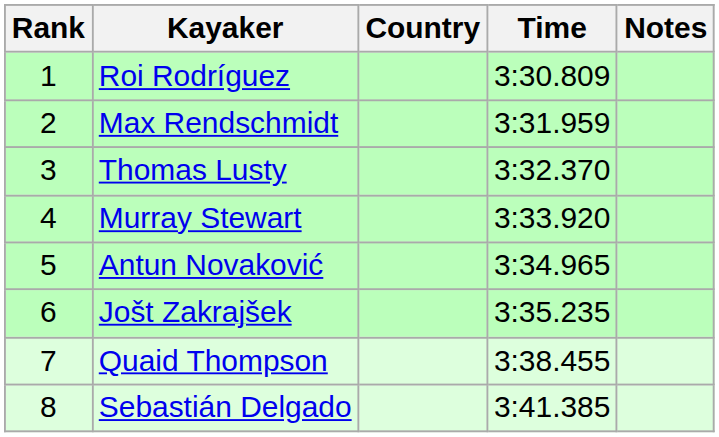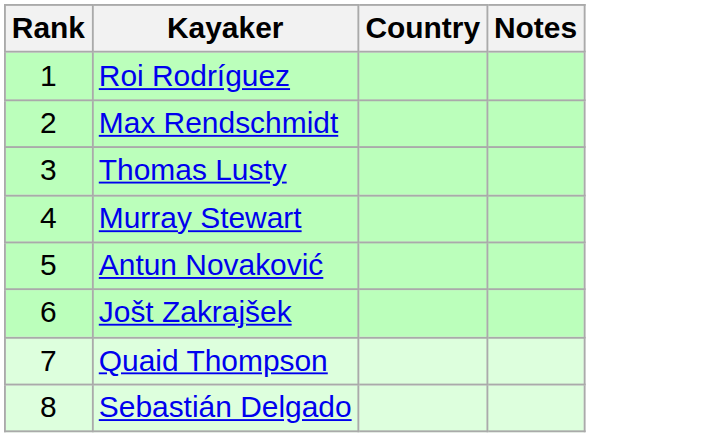- column: Time | 3:30.809 | 3:31.959 | 3:32.370 | 3:33.920 | 3:34.965 | 3:35.235 | 3:38.455 | 3:41.385
